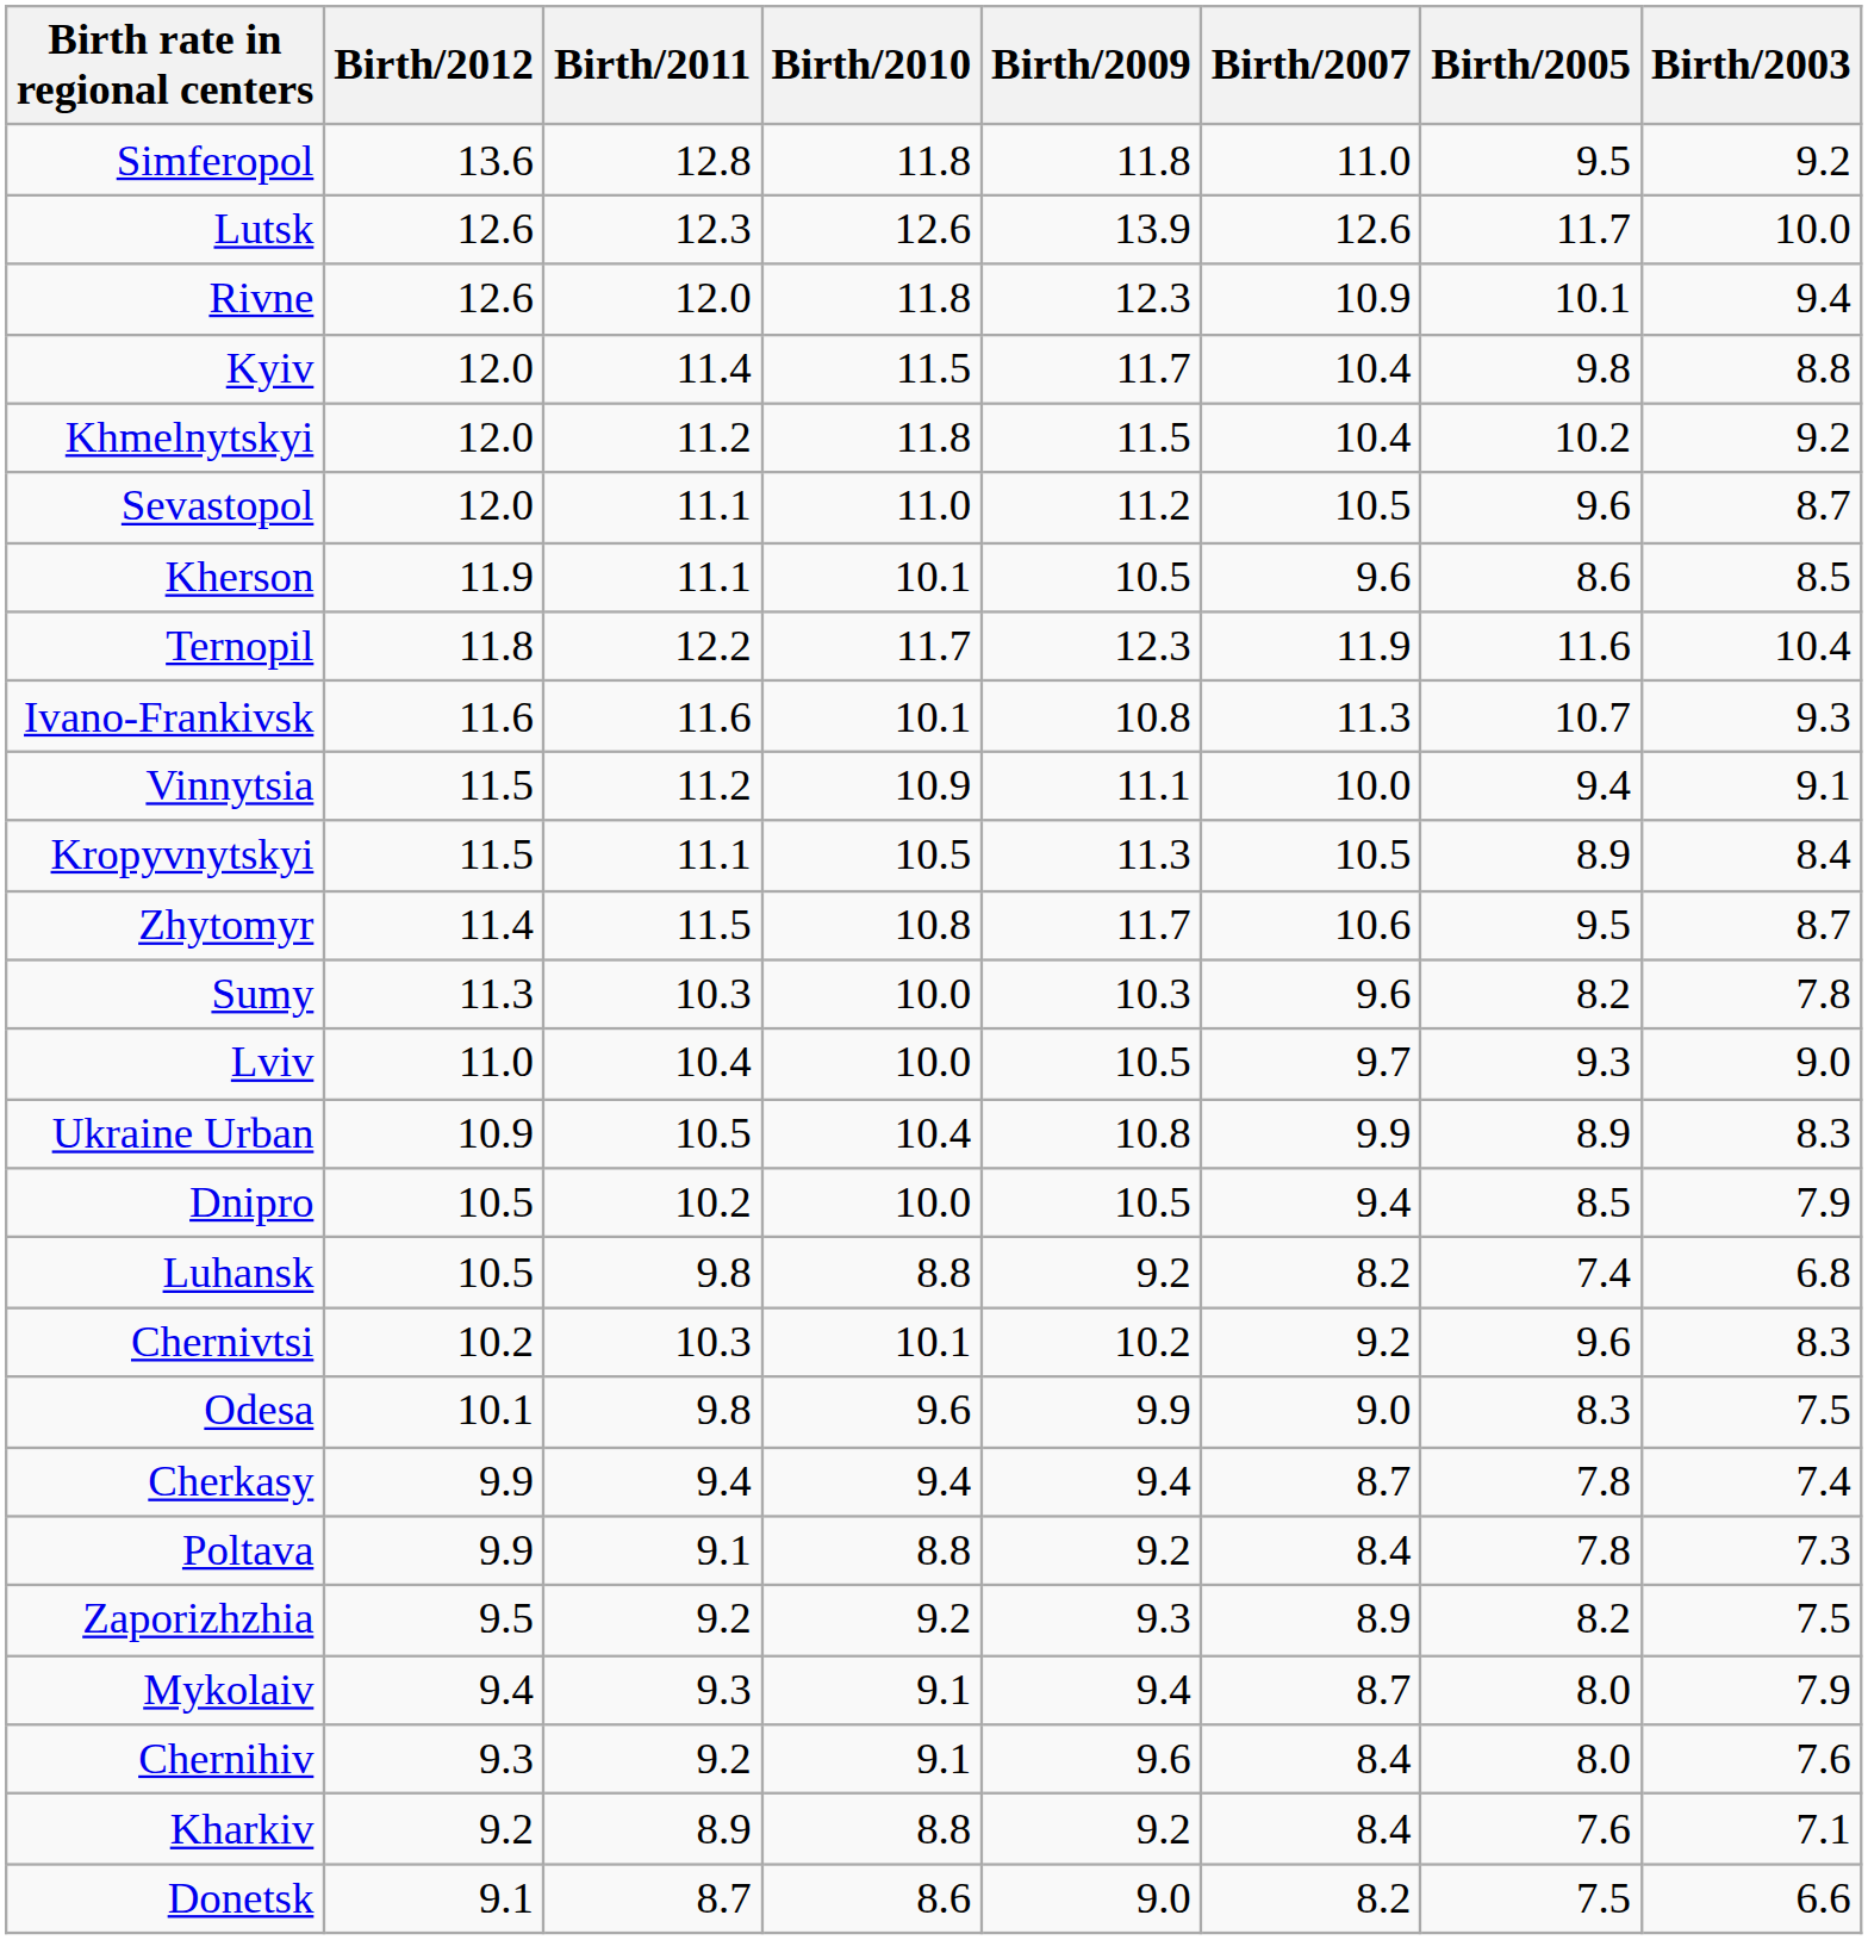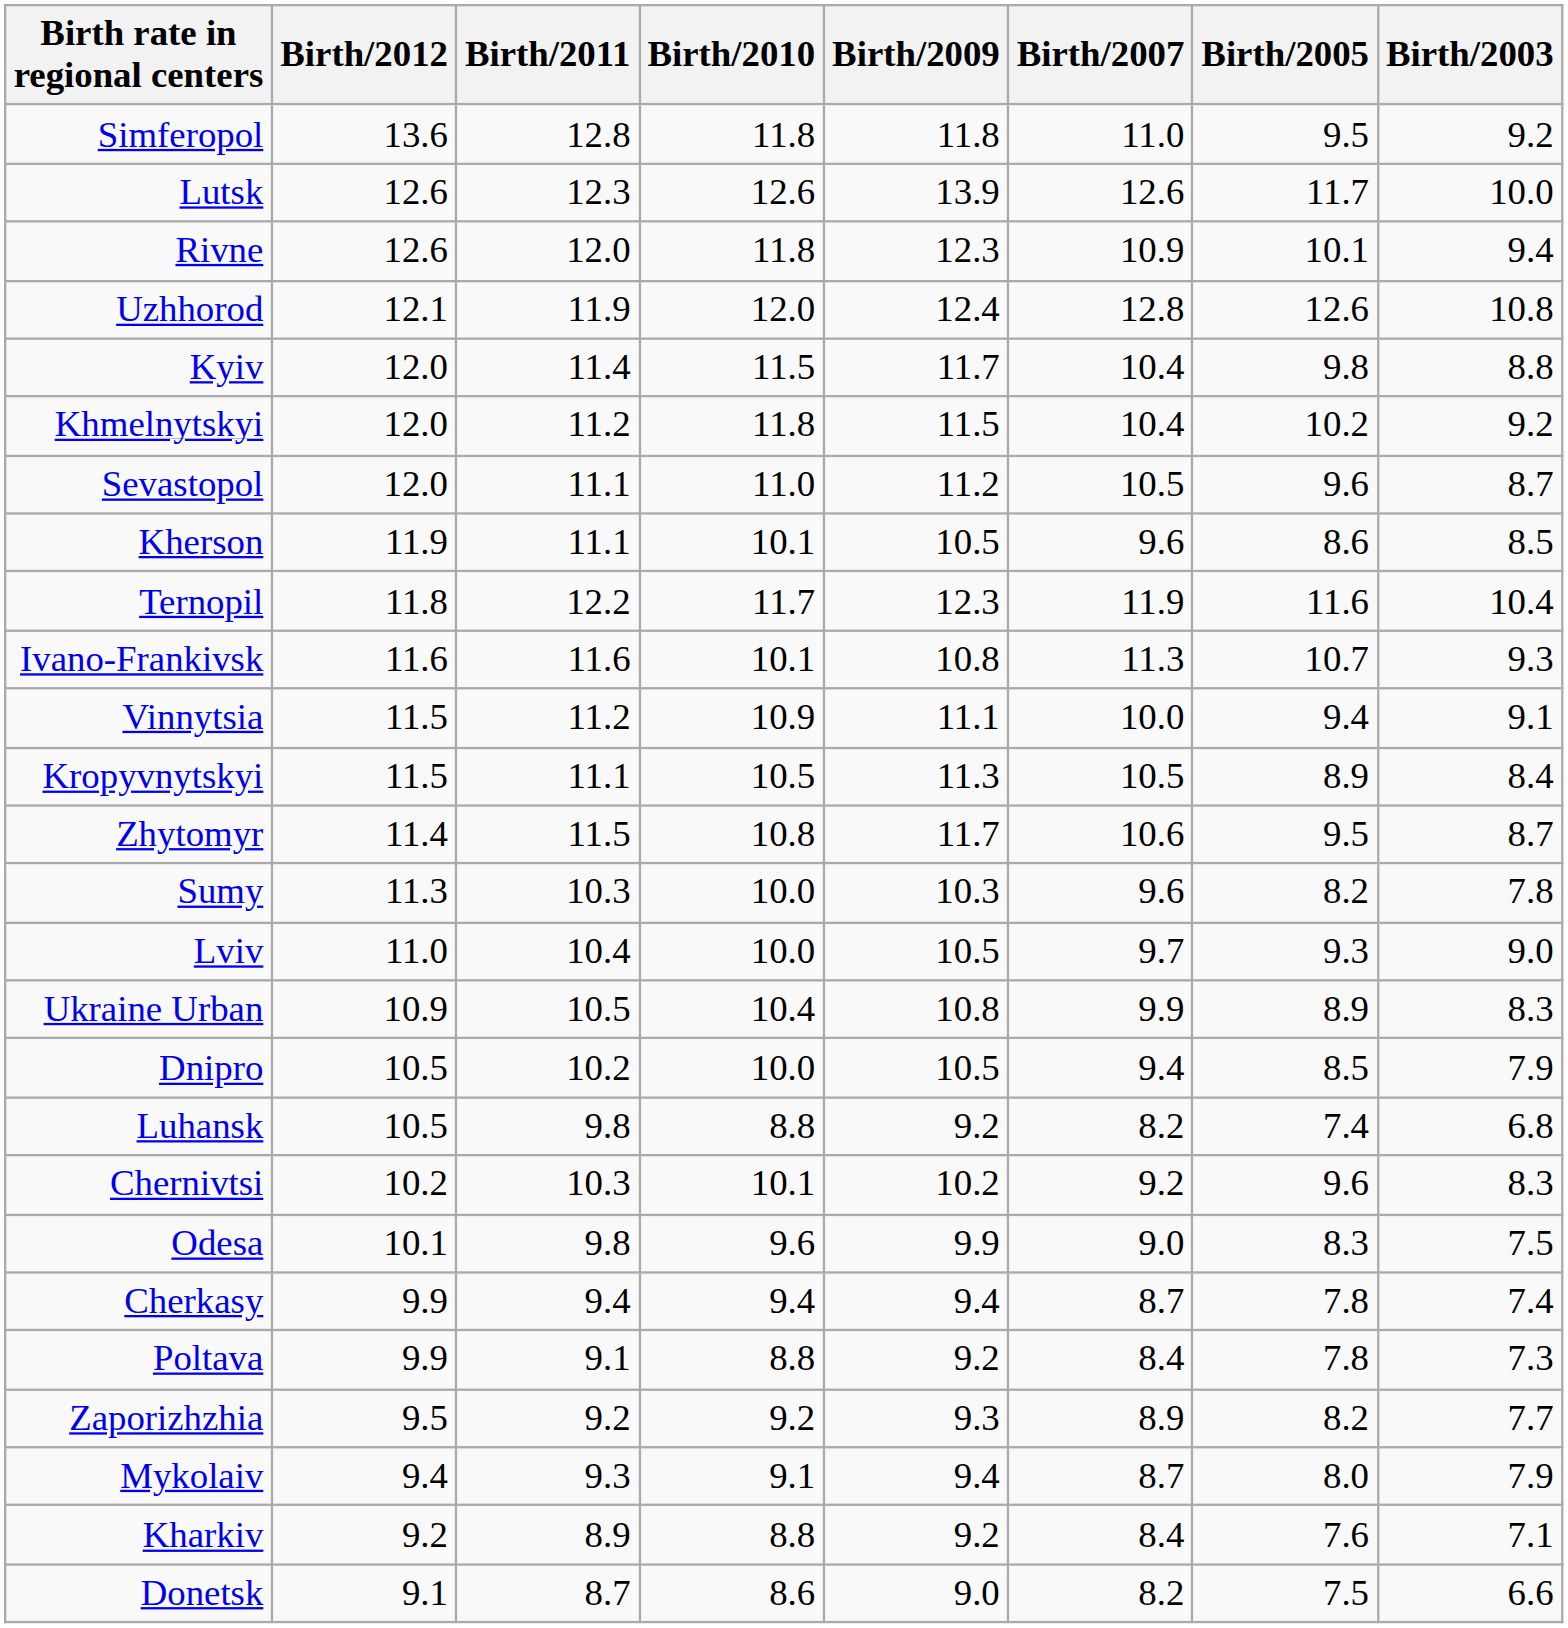+ row: Uzhhorod | 12.1 | 11.9 | 12.0 | 12.4 | 12.8 | 12.6 | 10.8
Zaporizhzhia | Birth/2003: 7.5 -> 7.7
- row: Chernihiv | 9.3 | 9.2 | 9.1 | 9.6 | 8.4 | 8.0 | 7.6
